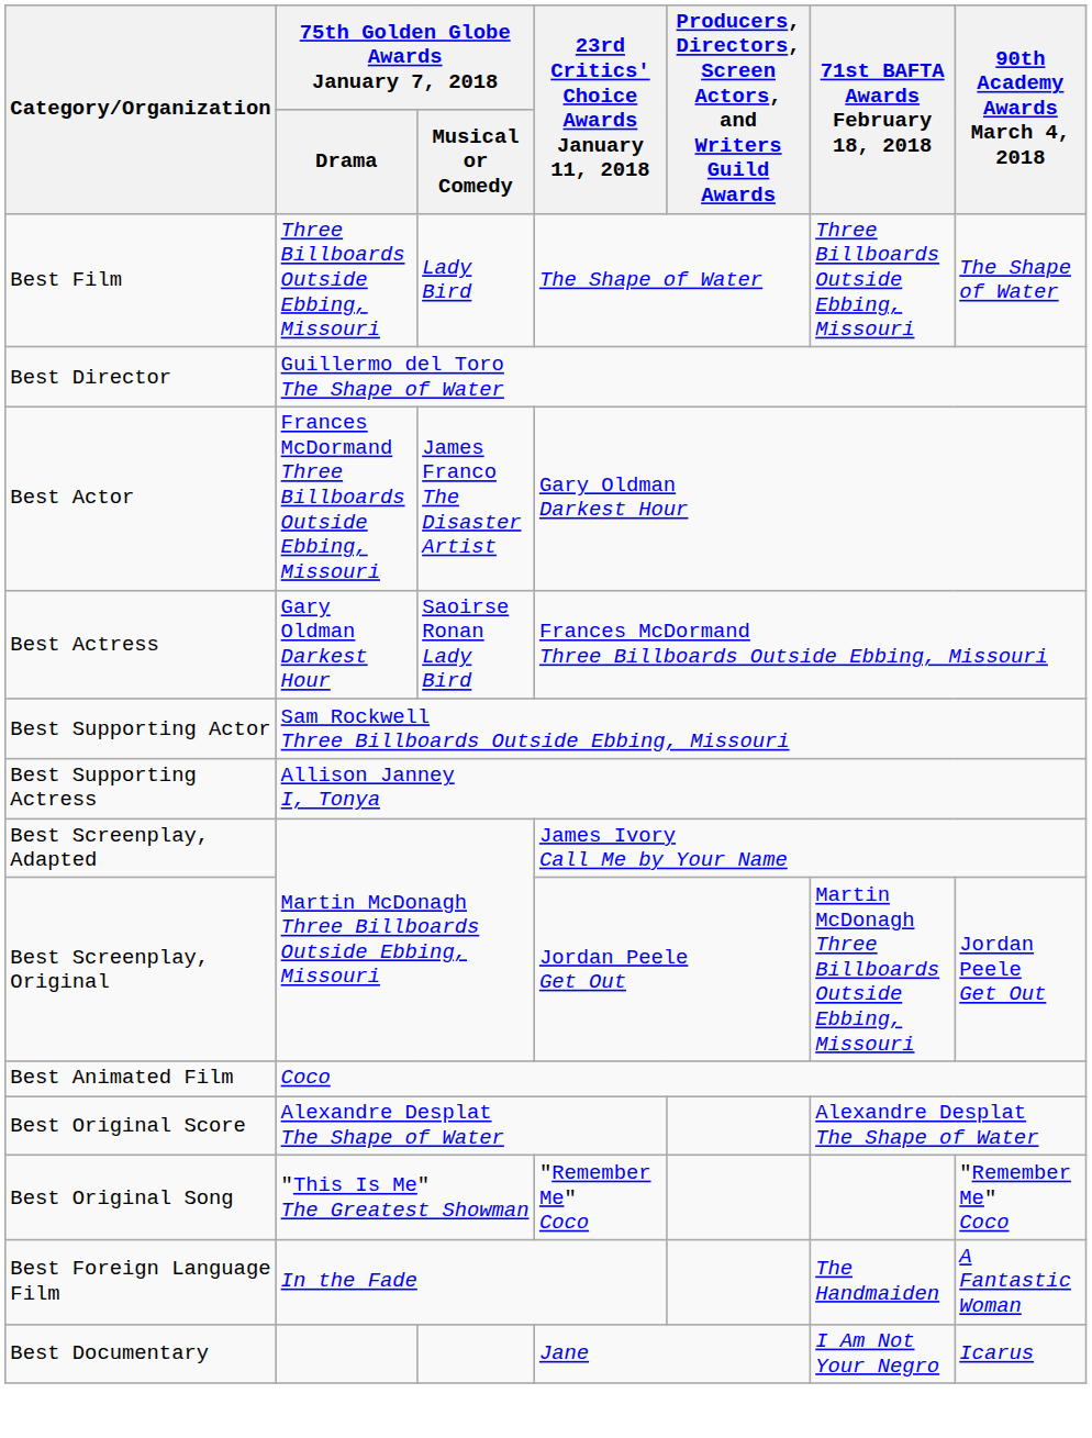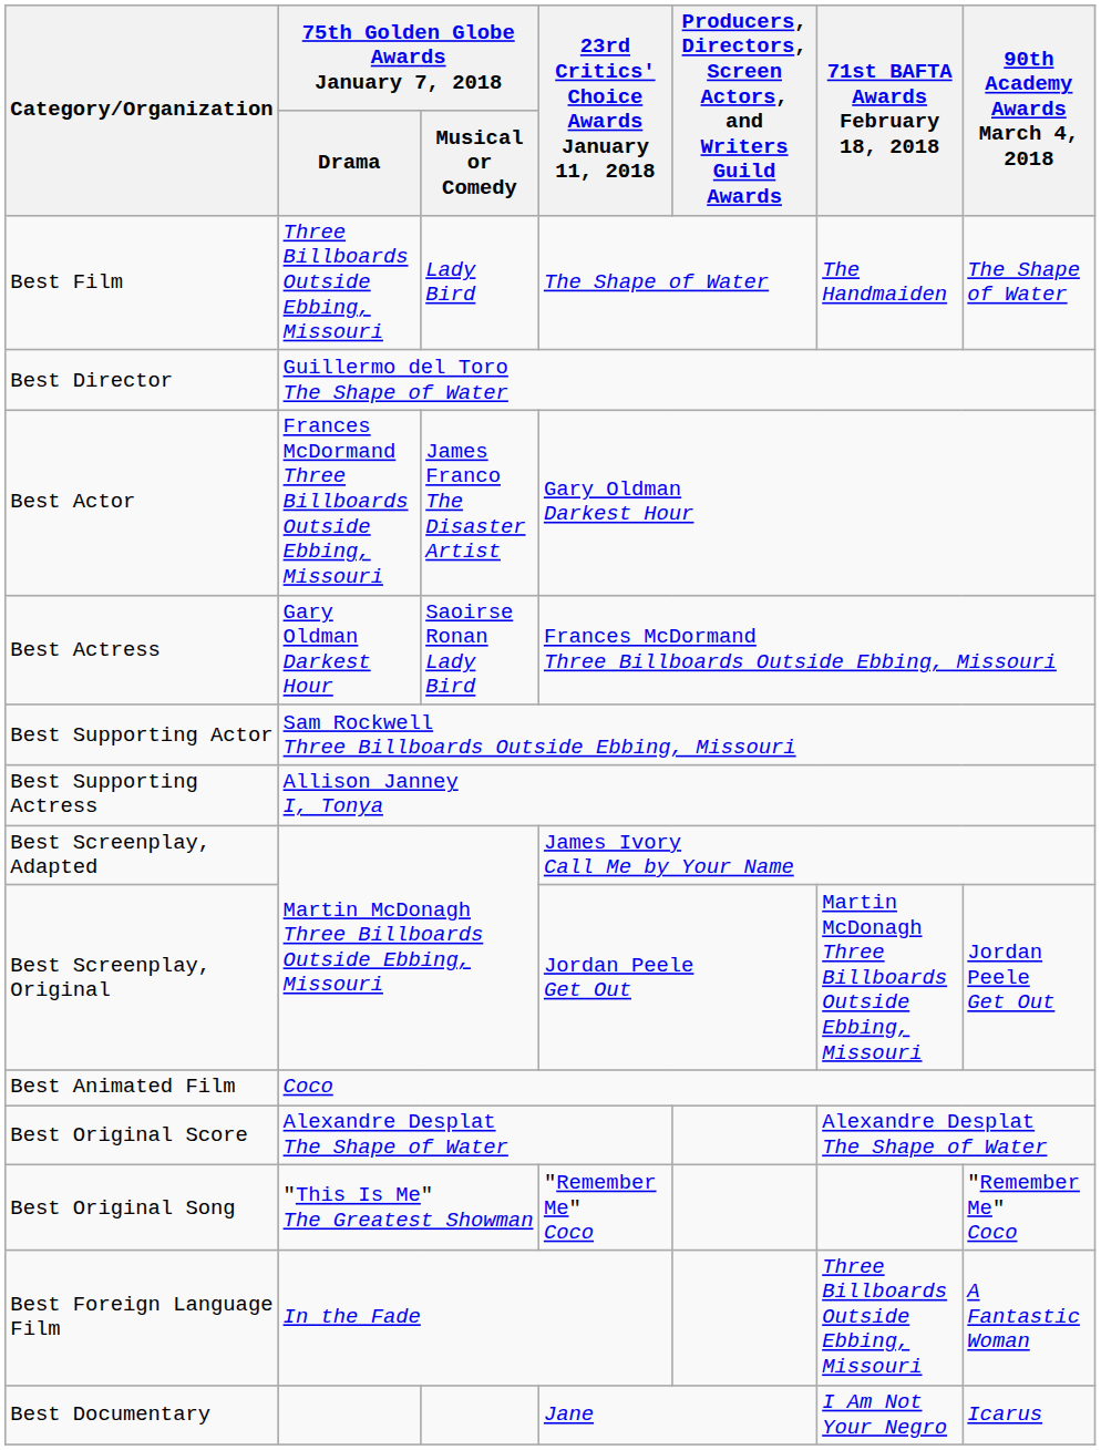Best Film | 71st BAFTA Awards February 18, 2018: Three Billboards Outside Ebbing, Missouri -> The Handmaiden
Best Foreign Language Film | 71st BAFTA Awards February 18, 2018: The Handmaiden -> Three Billboards Outside Ebbing, Missouri
